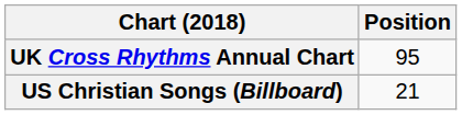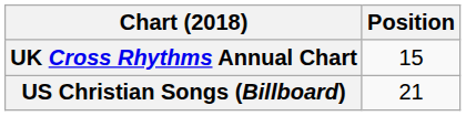UK Cross Rhythms Annual Chart | Position: 95 -> 15
